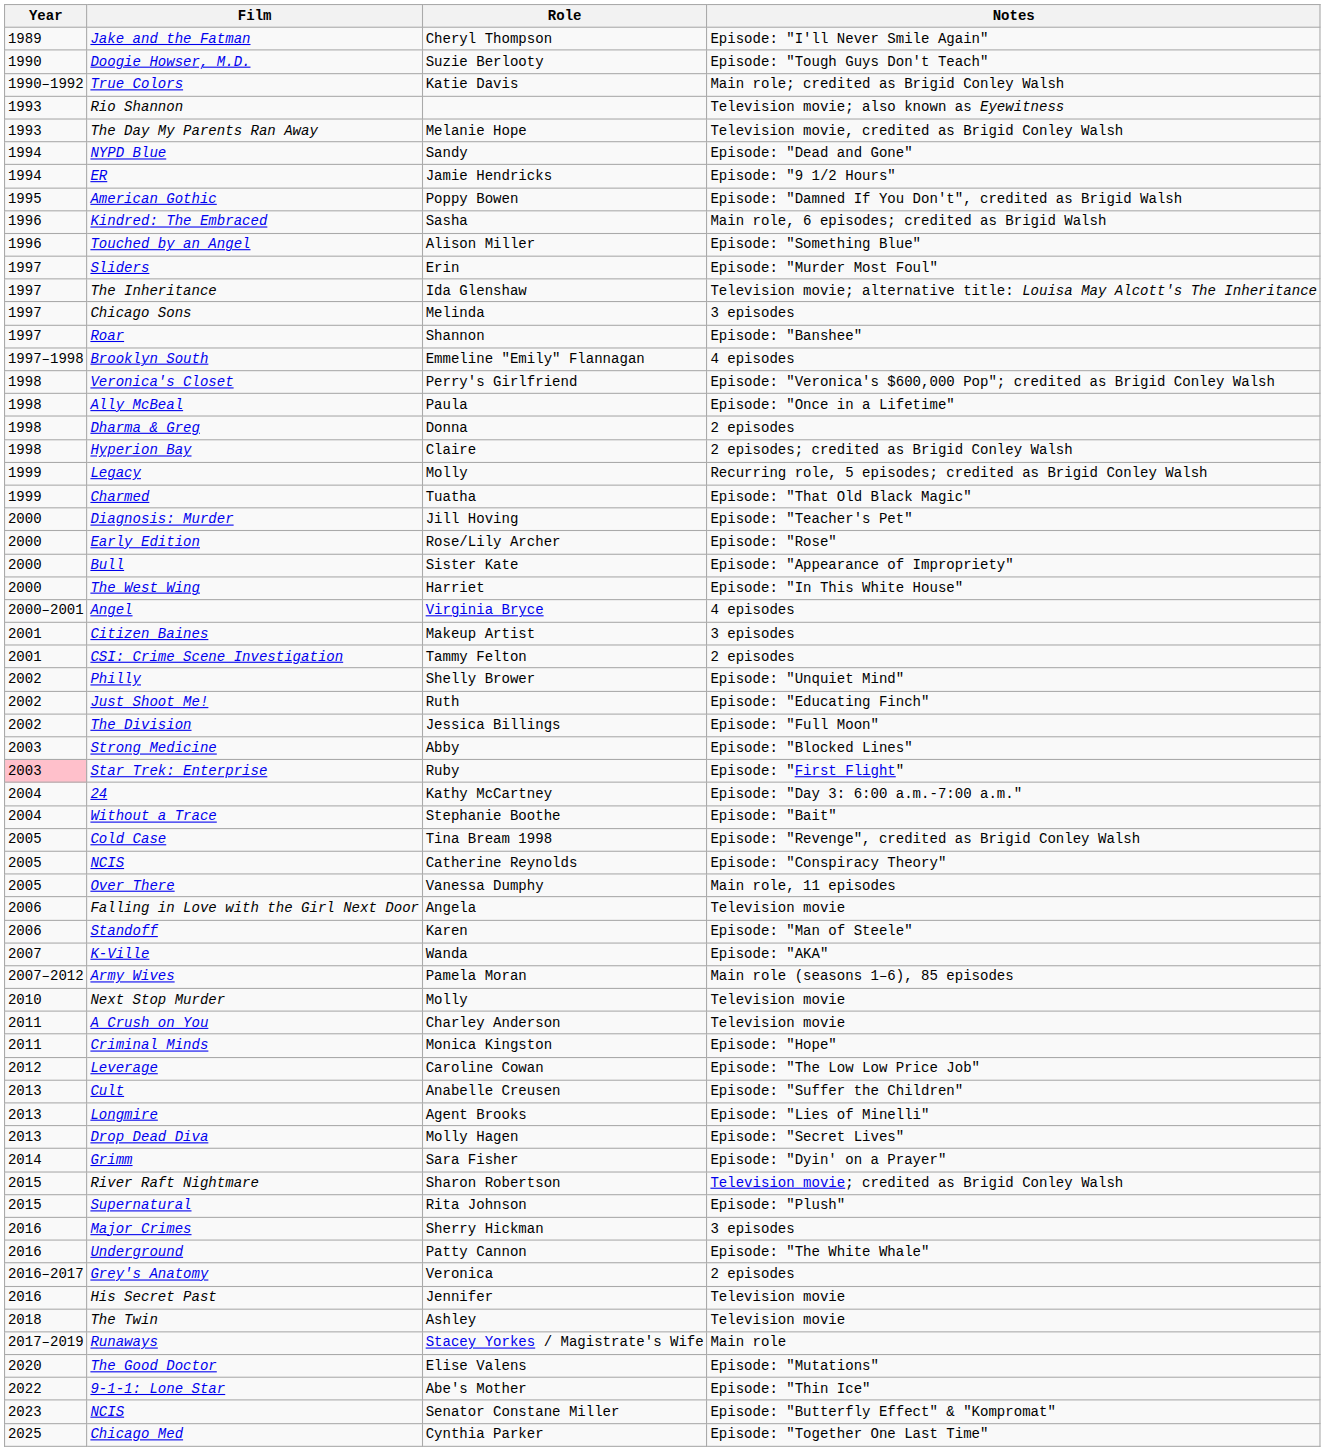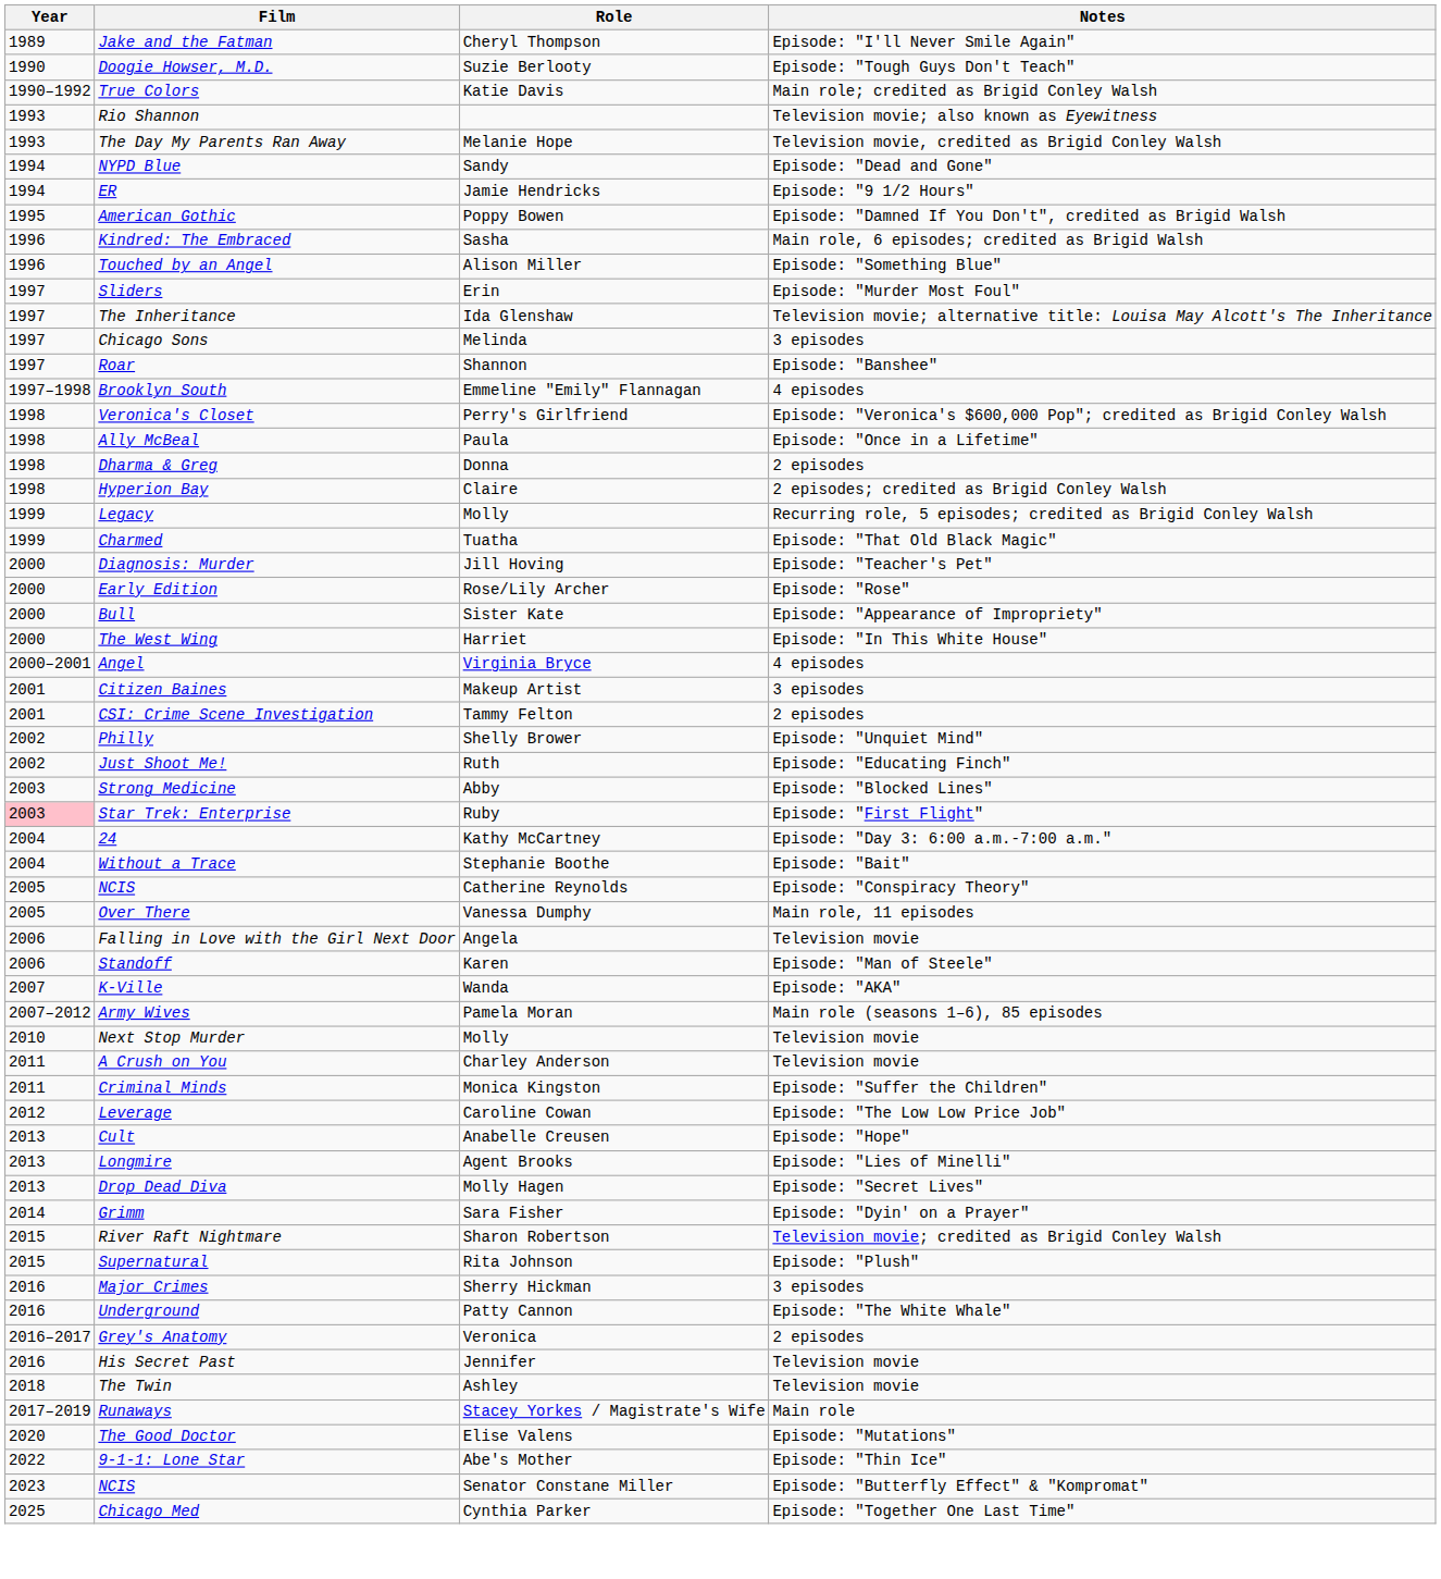- row: 2002 | The Division | Jessica Billings | Episode: "Full Moon"
- row: 2005 | Cold Case | Tina Bream 1998 | Episode: "Revenge", credited as Brigid Conley Walsh
Criminal Minds | Notes: Episode: "Hope" -> Episode: "Suffer the Children"
Cult | Notes: Episode: "Suffer the Children" -> Episode: "Hope"
